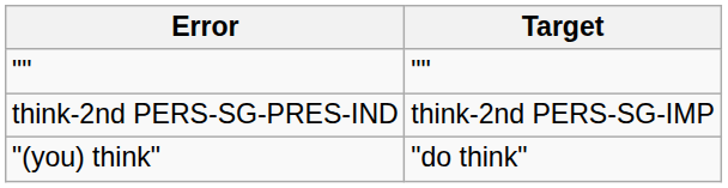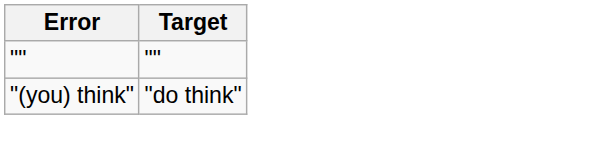- row: think-2nd PERS-SG-PRES-IND | think-2nd PERS-SG-IMP
